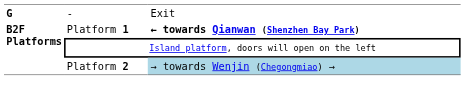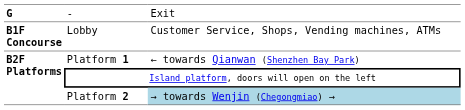+ row: B1F Concourse | Lobby | Customer Service, Shops, Vending machines, ATMs
Platform 1 | column 3: bold -> normal
